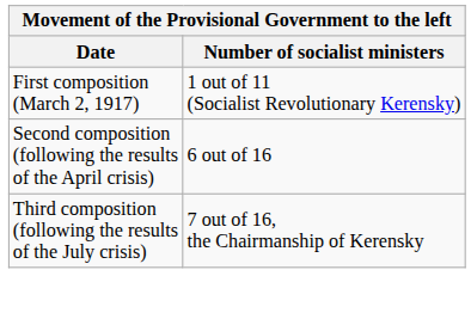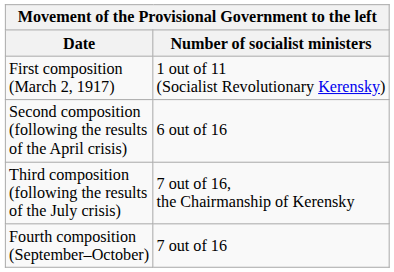+ row: Fourth composition (September–October) | 7 out of 16
